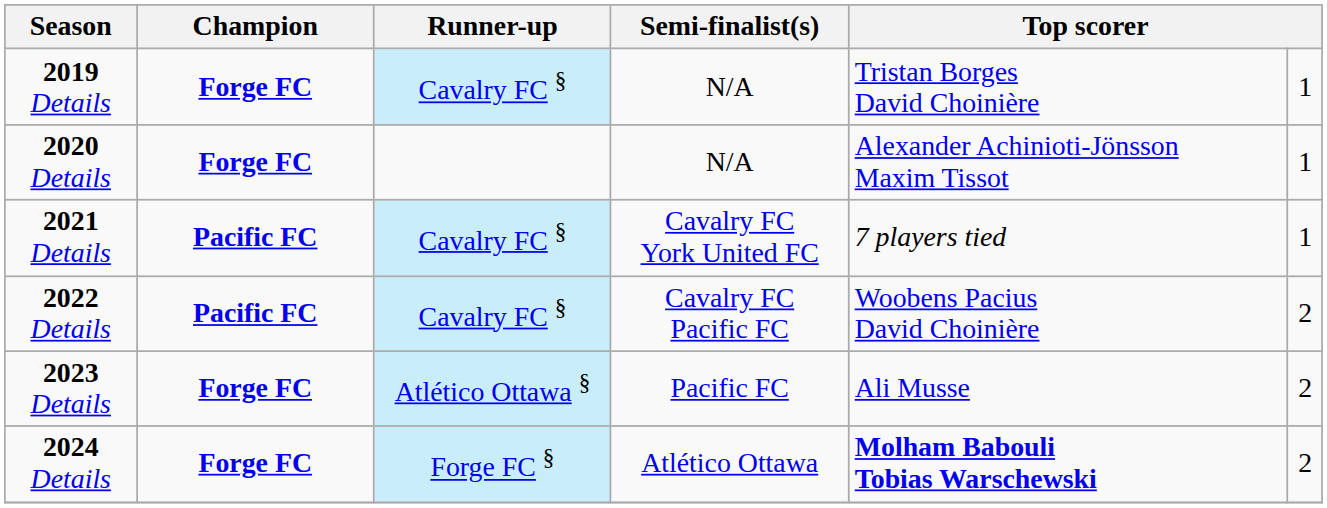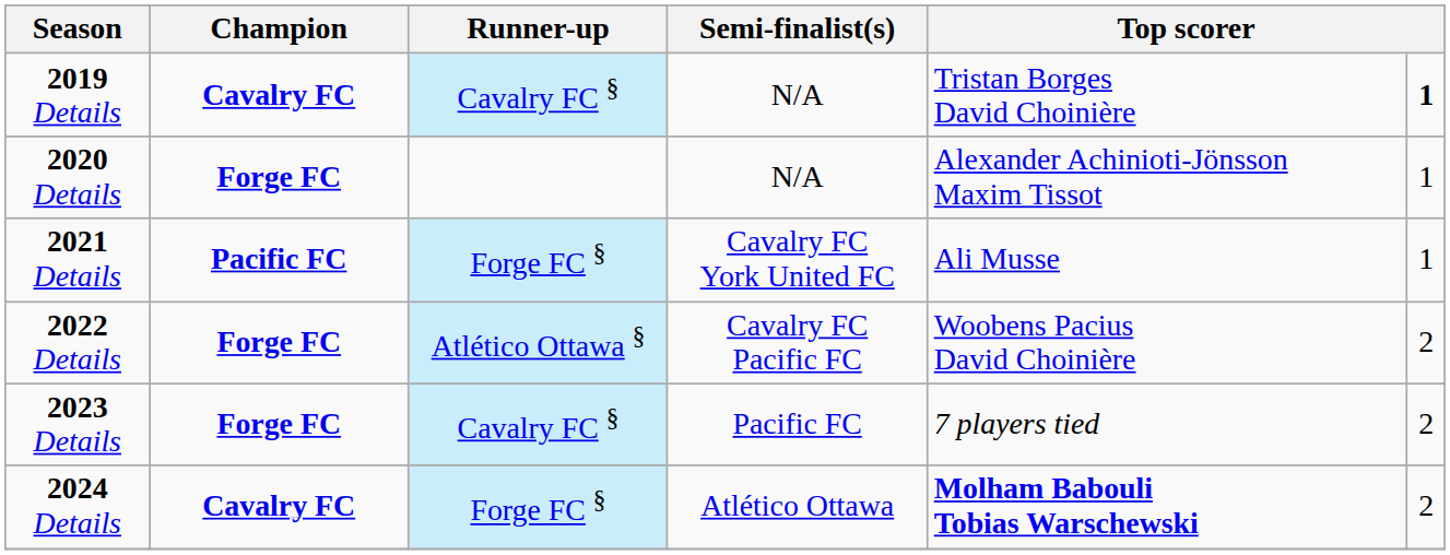2019 Details | Champion: Forge FC -> Cavalry FC
2019 Details | column 6: normal -> bold
2021 Details | Runner-up: Cavalry FC § -> Forge FC §
2021 Details | column 5: 7 players tied -> Ali Musse
2022 Details | Champion: Pacific FC -> Forge FC
2022 Details | Runner-up: Cavalry FC § -> Atlético Ottawa §
2023 Details | Runner-up: Atlético Ottawa § -> Cavalry FC §
2023 Details | column 5: Ali Musse -> 7 players tied
2024 Details | Champion: Forge FC -> Cavalry FC
